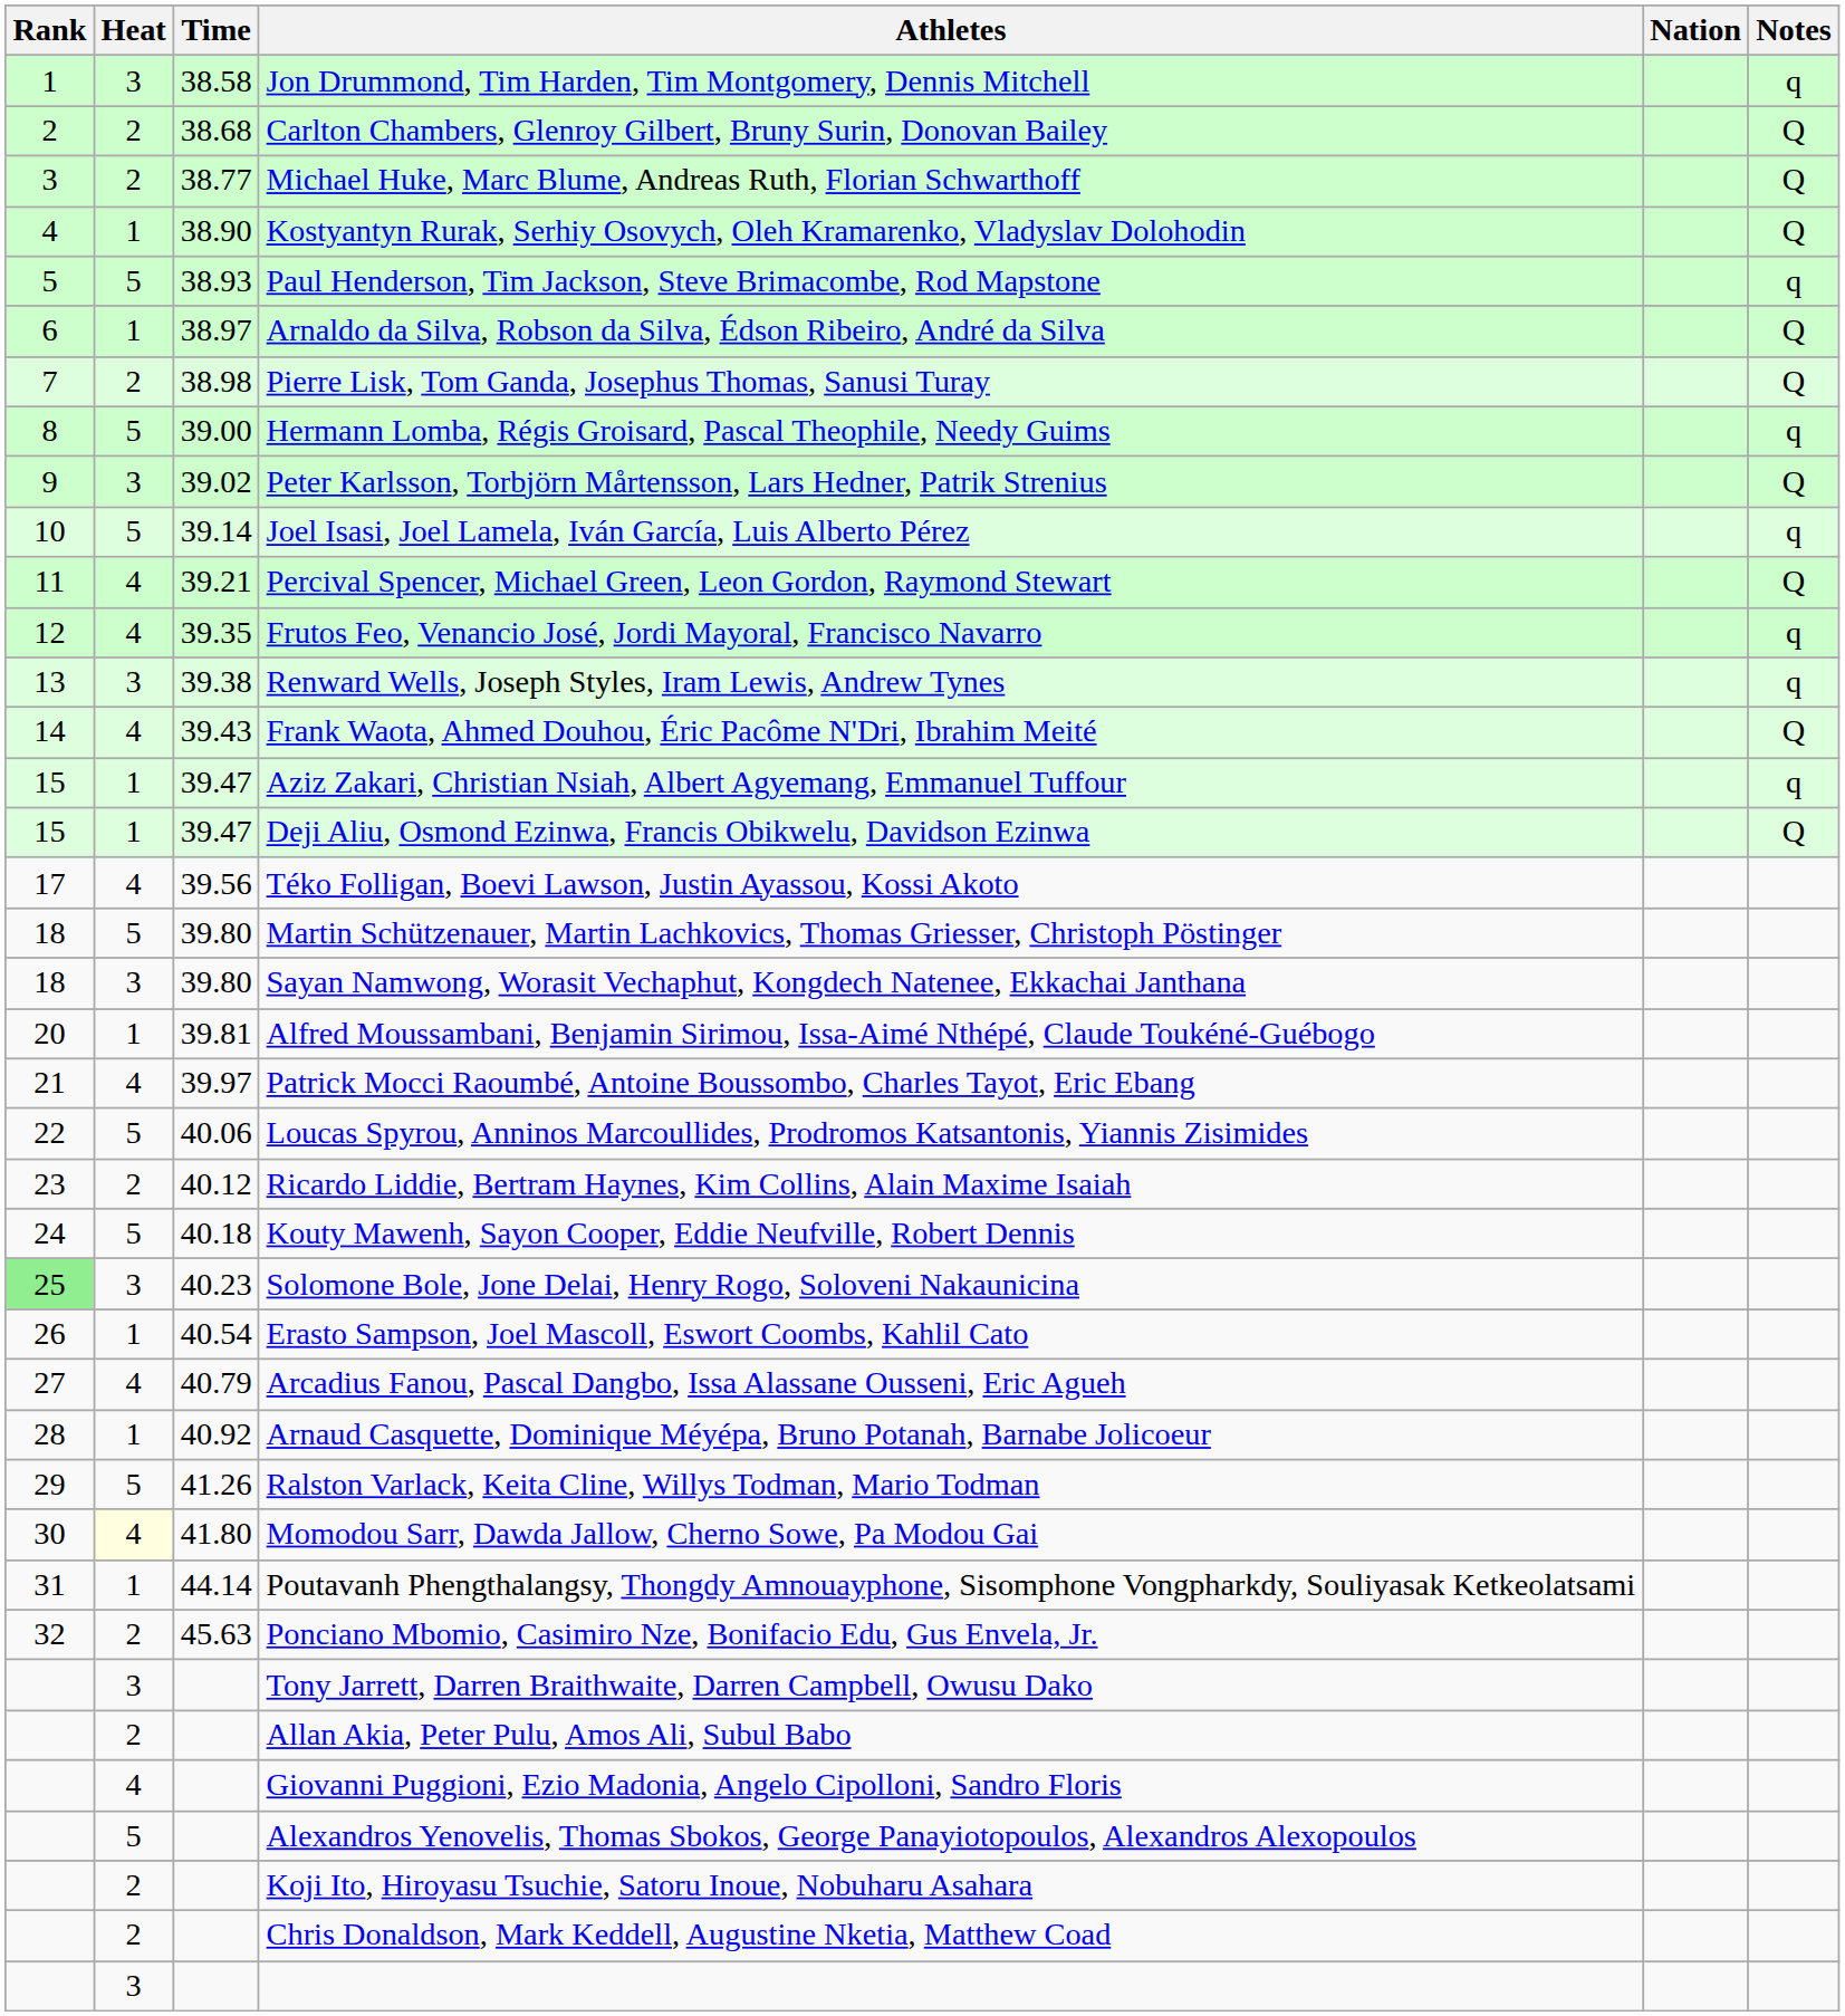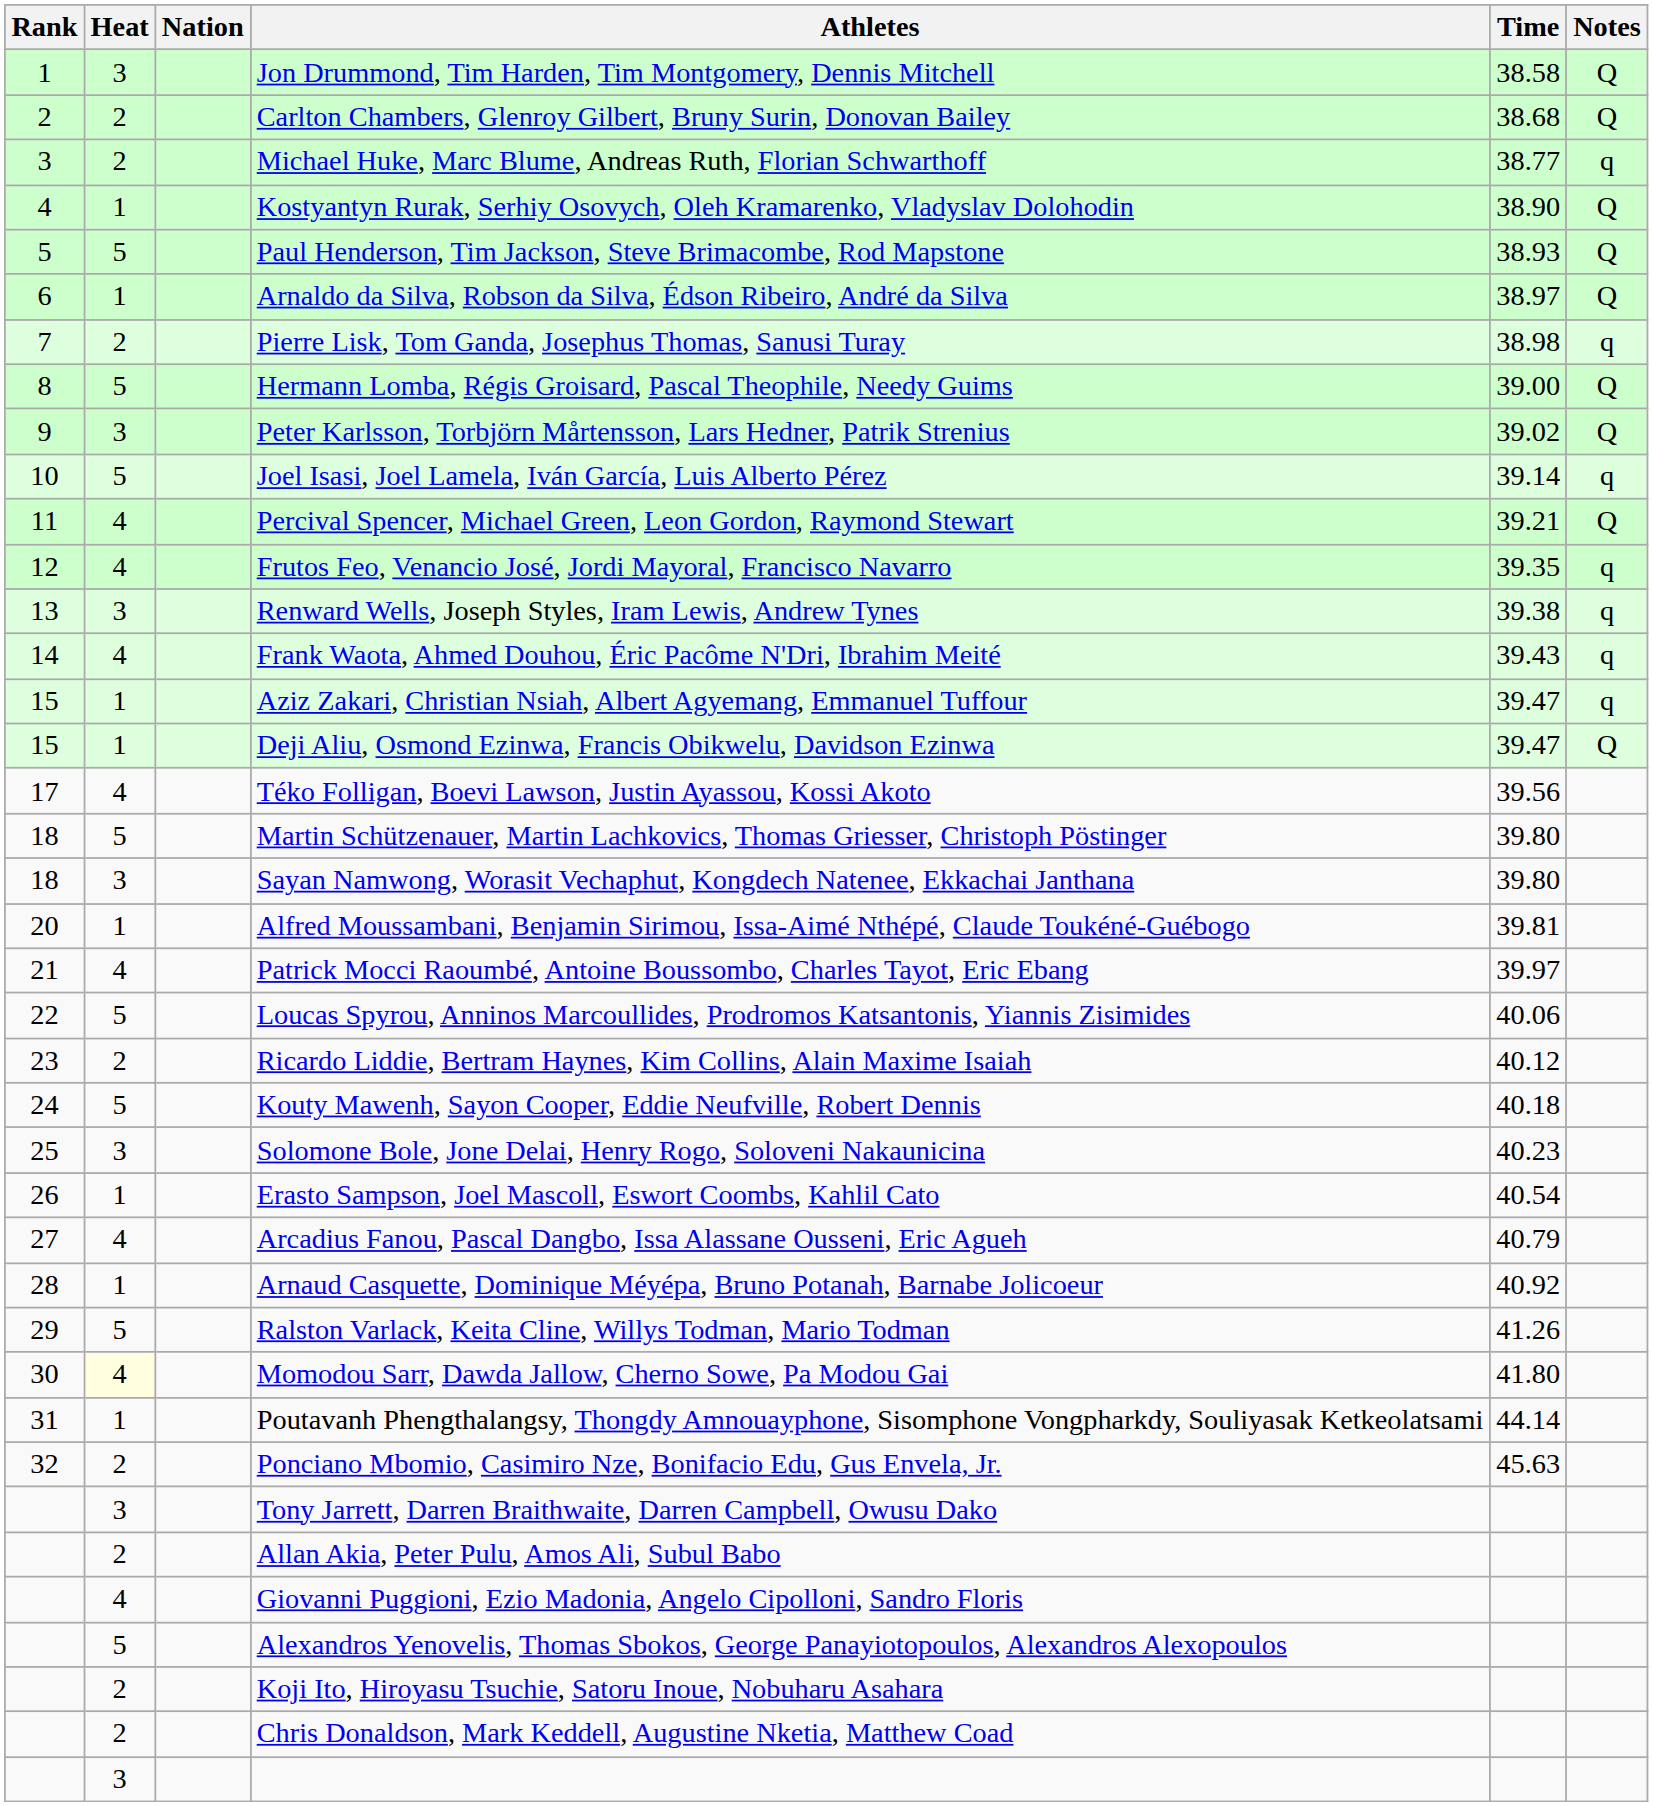columns swapped: Nation <-> Time
Jon Drummond, Tim Harden, Tim Montgomery, Dennis Mitchell | Notes: q -> Q
Michael Huke, Marc Blume, Andreas Ruth, Florian Schwarthoff | Notes: Q -> q
Paul Henderson, Tim Jackson, Steve Brimacombe, Rod Mapstone | Notes: q -> Q
Pierre Lisk, Tom Ganda, Josephus Thomas, Sanusi Turay | Notes: Q -> q
Hermann Lomba, Régis Groisard, Pascal Theophile, Needy Guims | Notes: q -> Q
Frank Waota, Ahmed Douhou, Éric Pacôme N'Dri, Ibrahim Meité | Notes: Q -> q
Solomone Bole, Jone Delai, Henry Rogo, Soloveni Nakaunicina | Rank: lightgreen background -> no background
